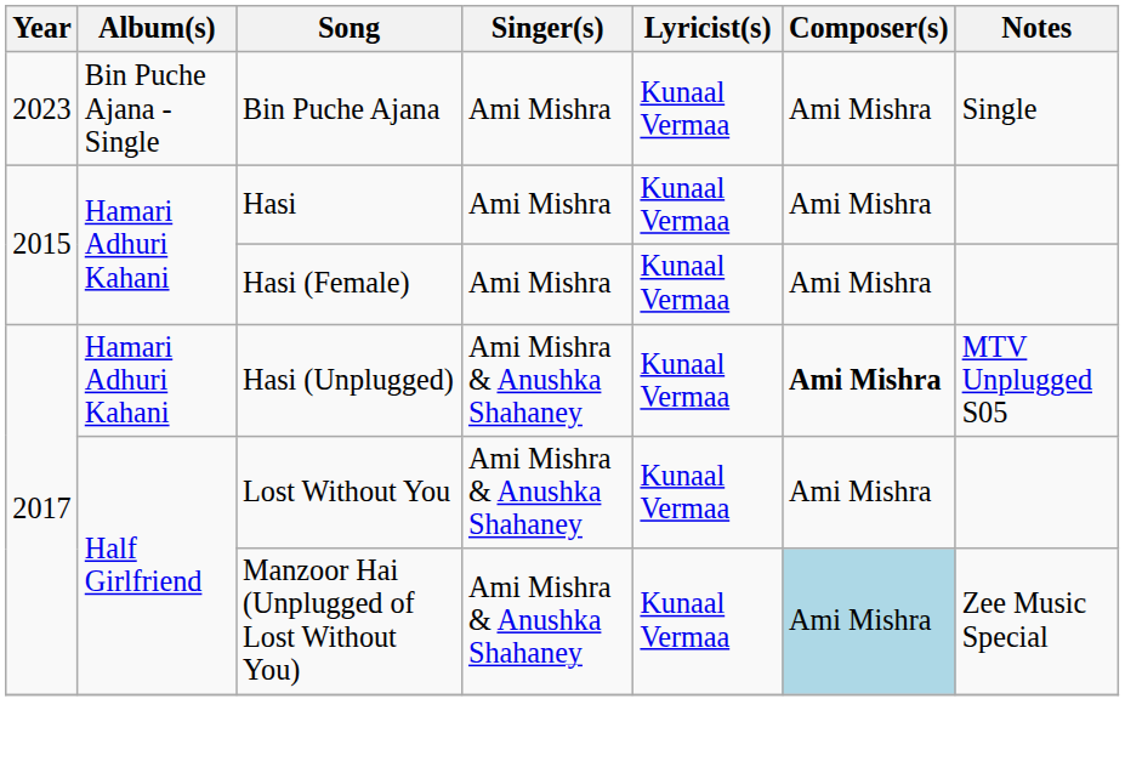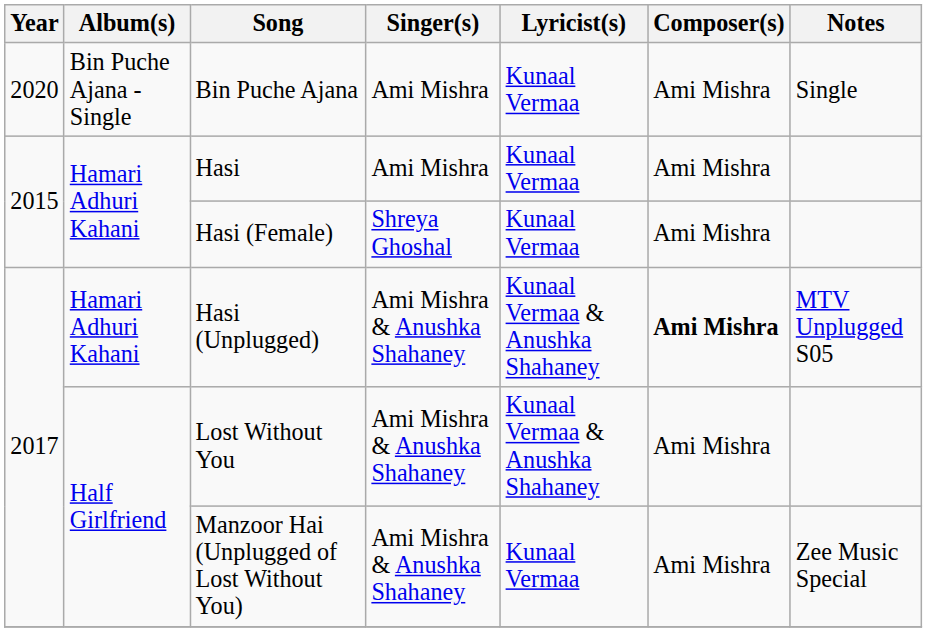Bin Puche Ajana | Year: 2023 -> 2020
Hasi (Female) | Singer(s): Ami Mishra -> Shreya Ghoshal
Hasi (Unplugged) | Lyricist(s): Kunaal Vermaa -> Kunaal Vermaa & Anushka Shahaney
Lost Without You | Lyricist(s): Kunaal Vermaa -> Kunaal Vermaa & Anushka Shahaney
Manzoor Hai (Unplugged of Lost Without You) | Composer(s): lightblue background -> no background
